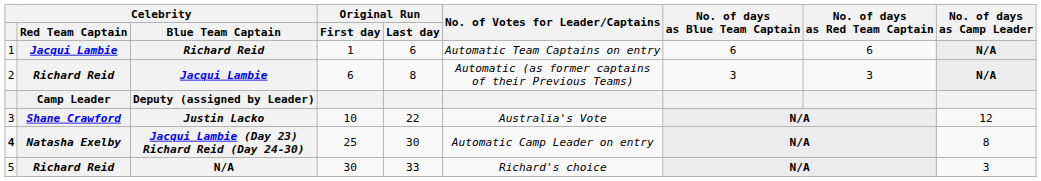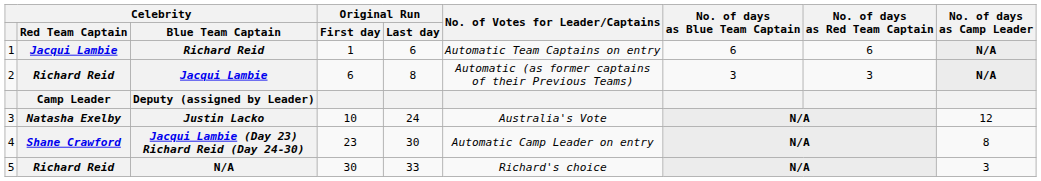Justin Lacko | Celebrity / Red Team Captain: Shane Crawford -> Natasha Exelby
Justin Lacko | Original Run / Last day: 22 -> 24
Jacqui Lambie (Day 23) Richard Reid (Day 24-30) | Celebrity: bold -> normal
Jacqui Lambie (Day 23) Richard Reid (Day 24-30) | Celebrity / Red Team Captain: Natasha Exelby -> Shane Crawford
Jacqui Lambie (Day 23) Richard Reid (Day 24-30) | Original Run / First day: 25 -> 23
